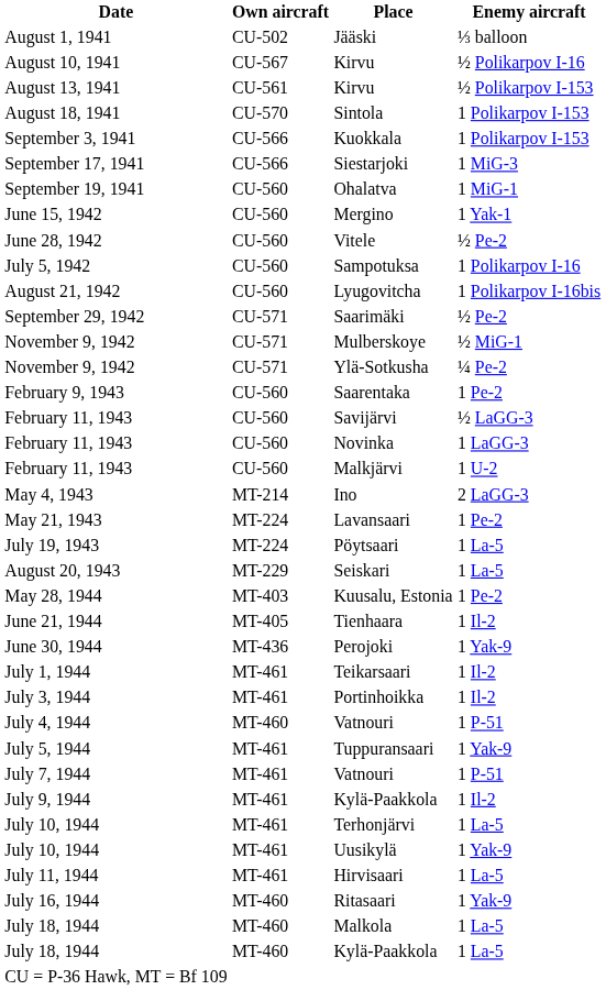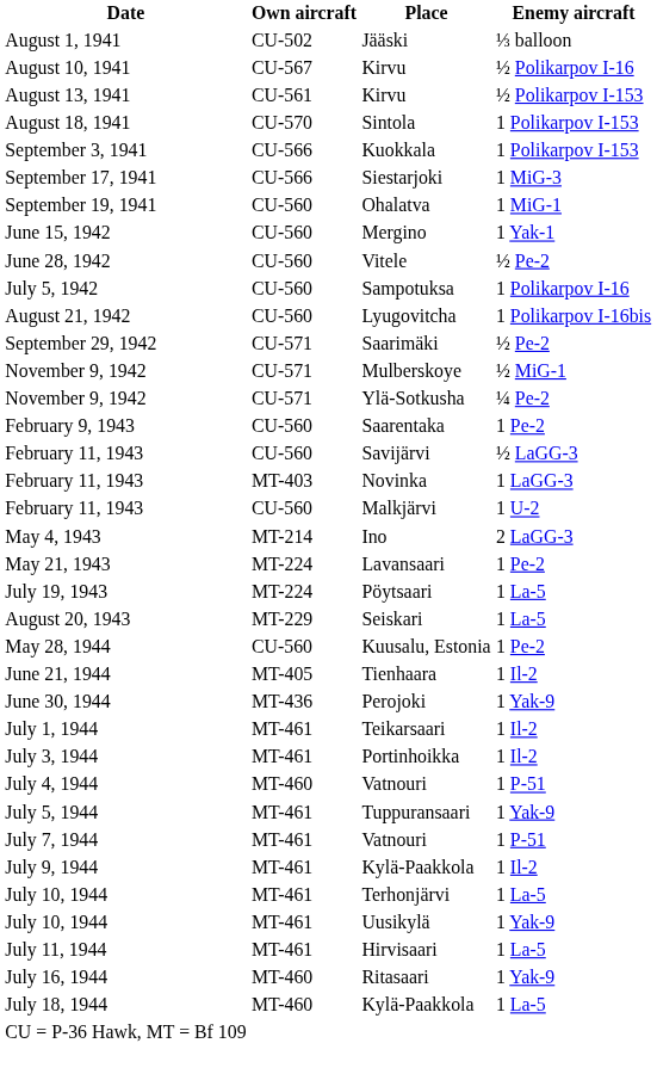Novinka | Own aircraft: CU-560 -> MT-403
Kuusalu, Estonia | Own aircraft: MT-403 -> CU-560
- row: July 18, 1944 | MT-460 | Malkola | 1 La-5
